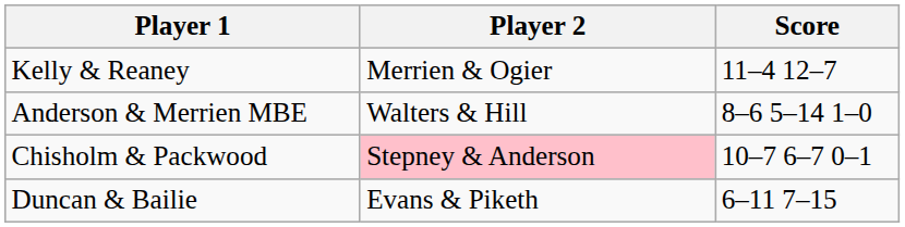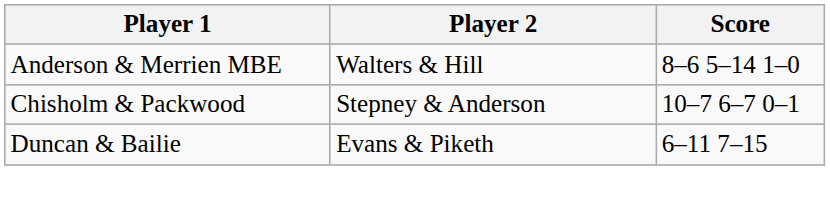- row: Kelly & Reaney | Merrien & Ogier | 11–4 12–7
Chisholm & Packwood | Player 2: pink background -> no background
